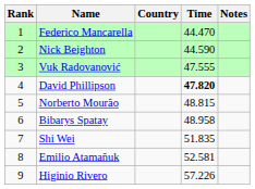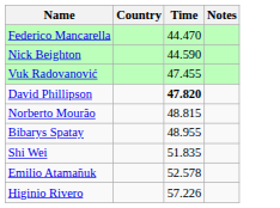- column: Rank | 1 | 2 | 3 | 4 | 5 | 6 | 7 | 8 | 9
Vuk Radovanović | Time: 47.555 -> 47.455
Bibarys Spatay | Time: 48.958 -> 48.955
Emilio Atamañuk | Time: 52.581 -> 52.578
